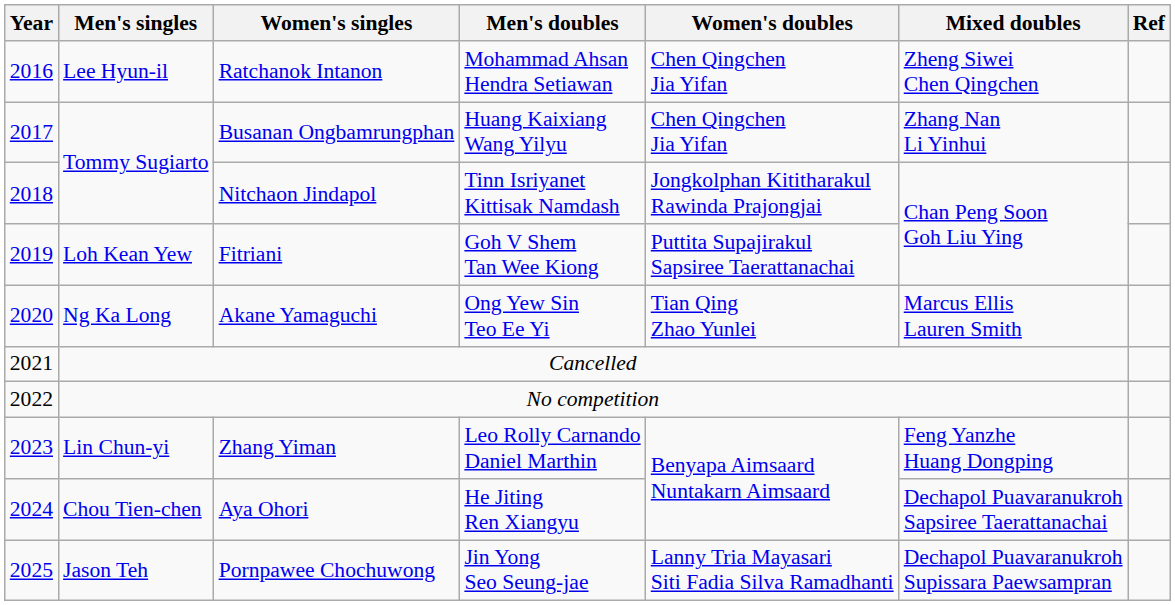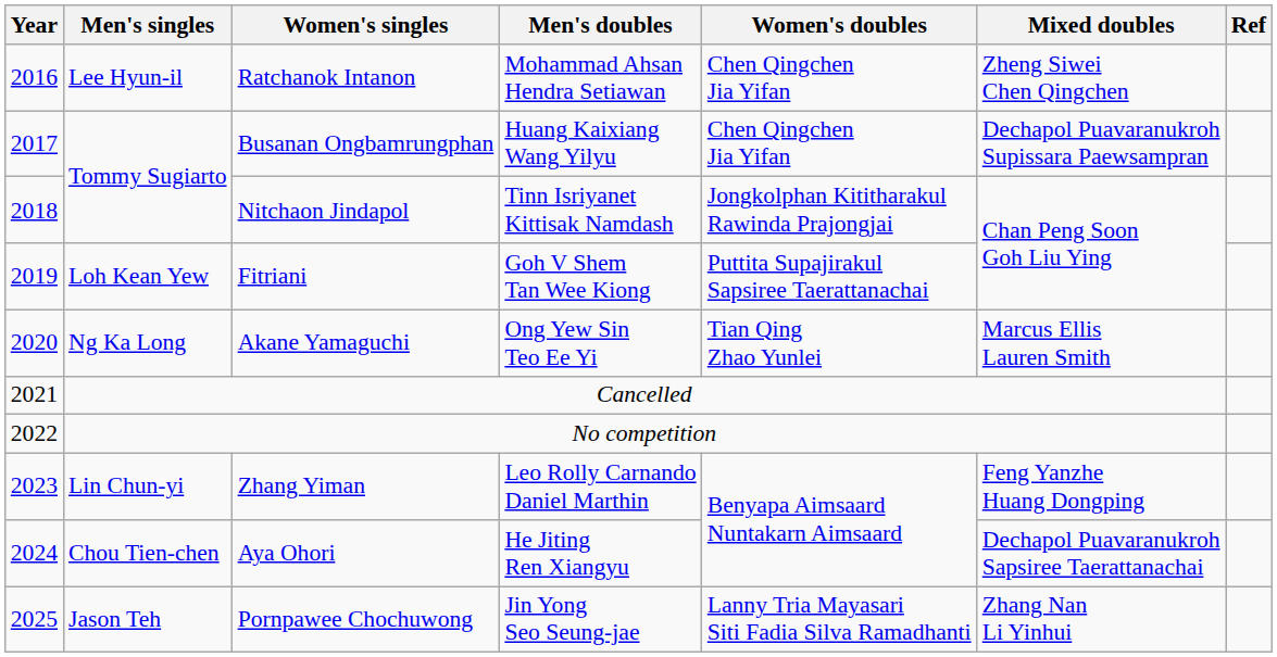Busanan Ongbamrungphan | Mixed doubles: Zhang Nan Li Yinhui -> Dechapol Puavaranukroh Supissara Paewsampran
Pornpawee Chochuwong | Mixed doubles: Dechapol Puavaranukroh Supissara Paewsampran -> Zhang Nan Li Yinhui
